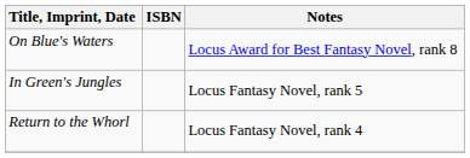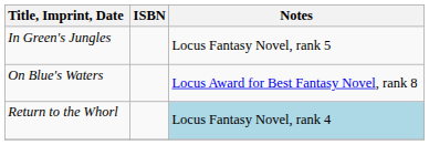rows swapped: On Blue's Waters <-> In Green's Jungles
Return to the Whorl | Notes: no background -> lightblue background
